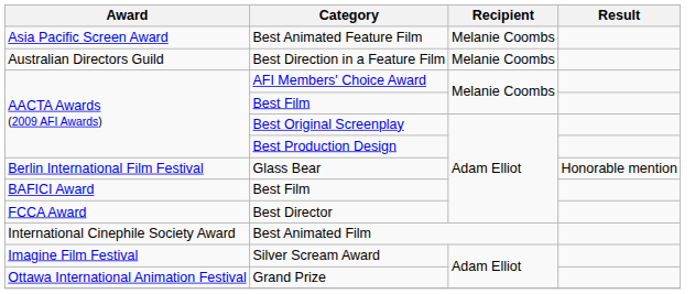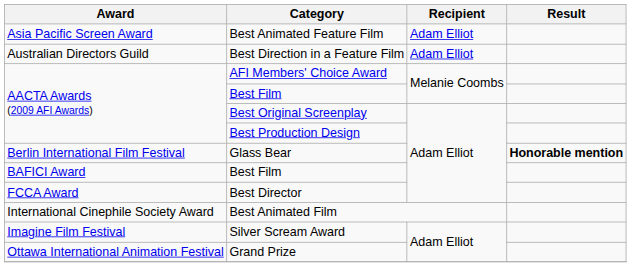Best Animated Feature Film | Recipient: Melanie Coombs -> Adam Elliot
Best Direction in a Feature Film | Recipient: Melanie Coombs -> Adam Elliot
Glass Bear | Result: normal -> bold
